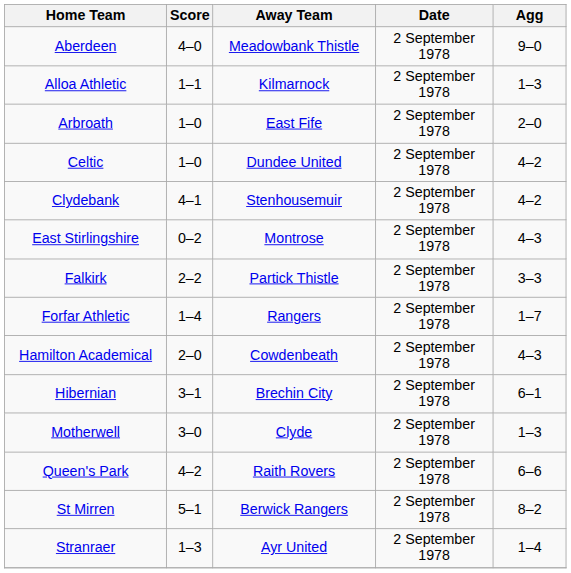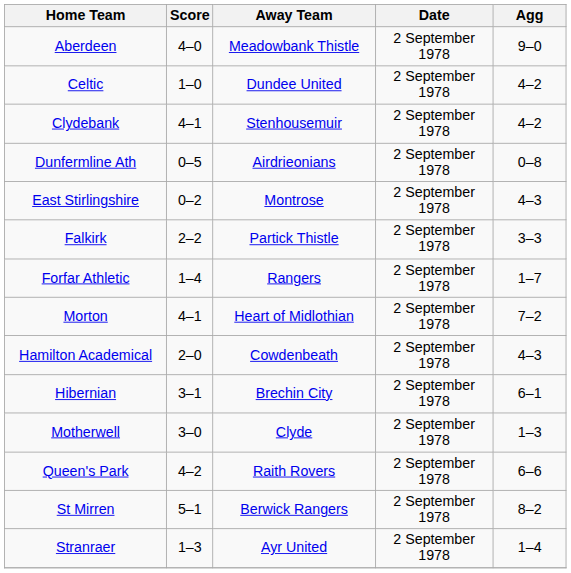- row: Alloa Athletic | 1–1 | Kilmarnock | 2 September 1978 | 1–3
- row: Arbroath | 1–0 | East Fife | 2 September 1978 | 2–0
+ row: Dunfermline Ath | 0–5 | Airdrieonians | 2 September 1978 | 0–8
+ row: Morton | 4–1 | Heart of Midlothian | 2 September 1978 | 7–2
